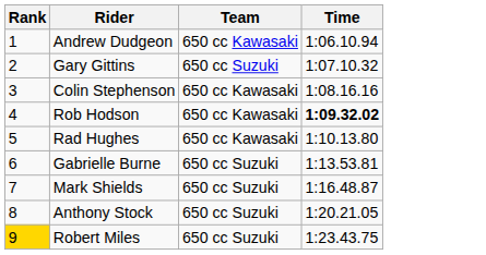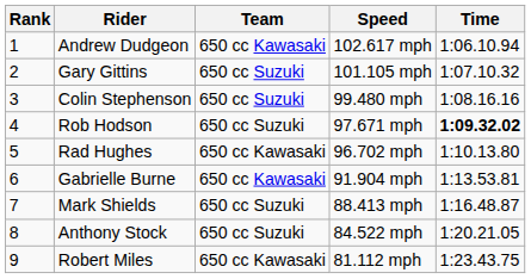+ column: Speed | 102.617 mph | 101.105 mph | 99.480 mph | 97.671 mph | 96.702 mph | 91.904 mph | 88.413 mph | 84.522 mph | 81.112 mph
Colin Stephenson | Team: 650 cc Kawasaki -> 650 cc Suzuki
Rob Hodson | Team: 650 cc Kawasaki -> 650 cc Suzuki
Gabrielle Burne | Team: 650 cc Suzuki -> 650 cc Kawasaki
Robert Miles | Rank: gold background -> no background
Robert Miles | Team: 650 cc Suzuki -> 650 cc Kawasaki
